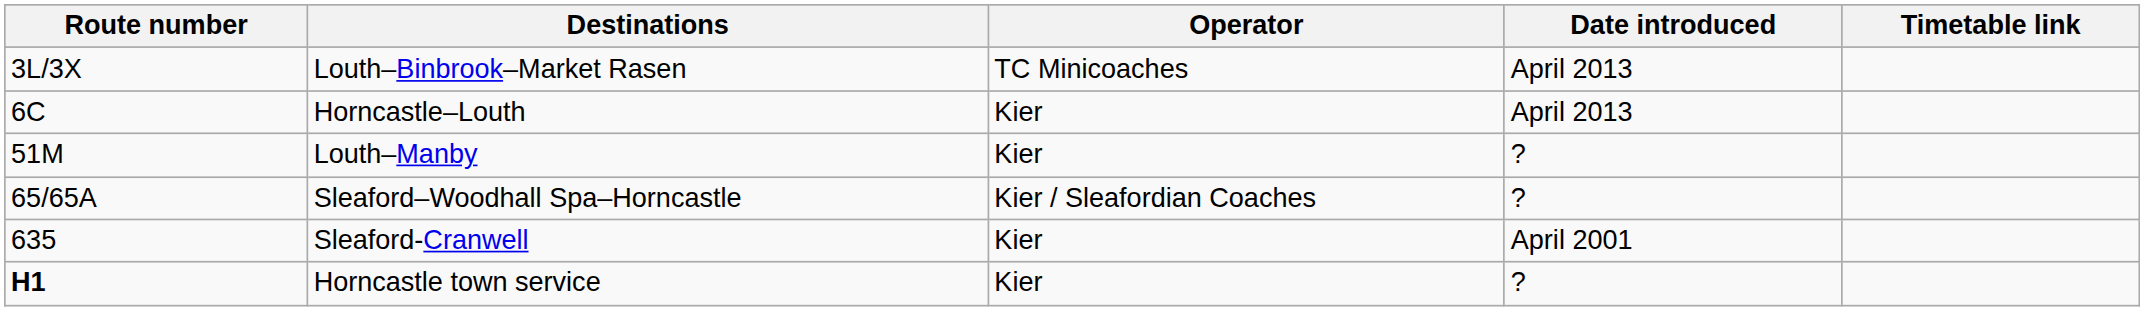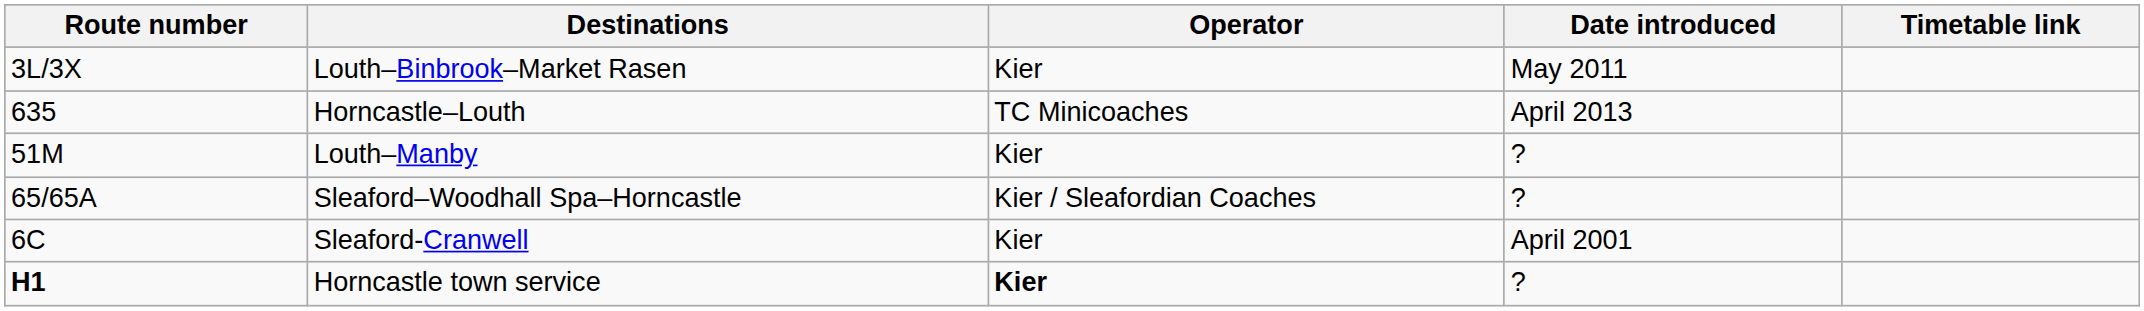Louth–Binbrook–Market Rasen | Operator: TC Minicoaches -> Kier
Louth–Binbrook–Market Rasen | Date introduced: April 2013 -> May 2011
Horncastle–Louth | Route number: 6C -> 635
Horncastle–Louth | Operator: Kier -> TC Minicoaches
Sleaford-Cranwell | Route number: 635 -> 6C
Horncastle town service | Operator: normal -> bold
